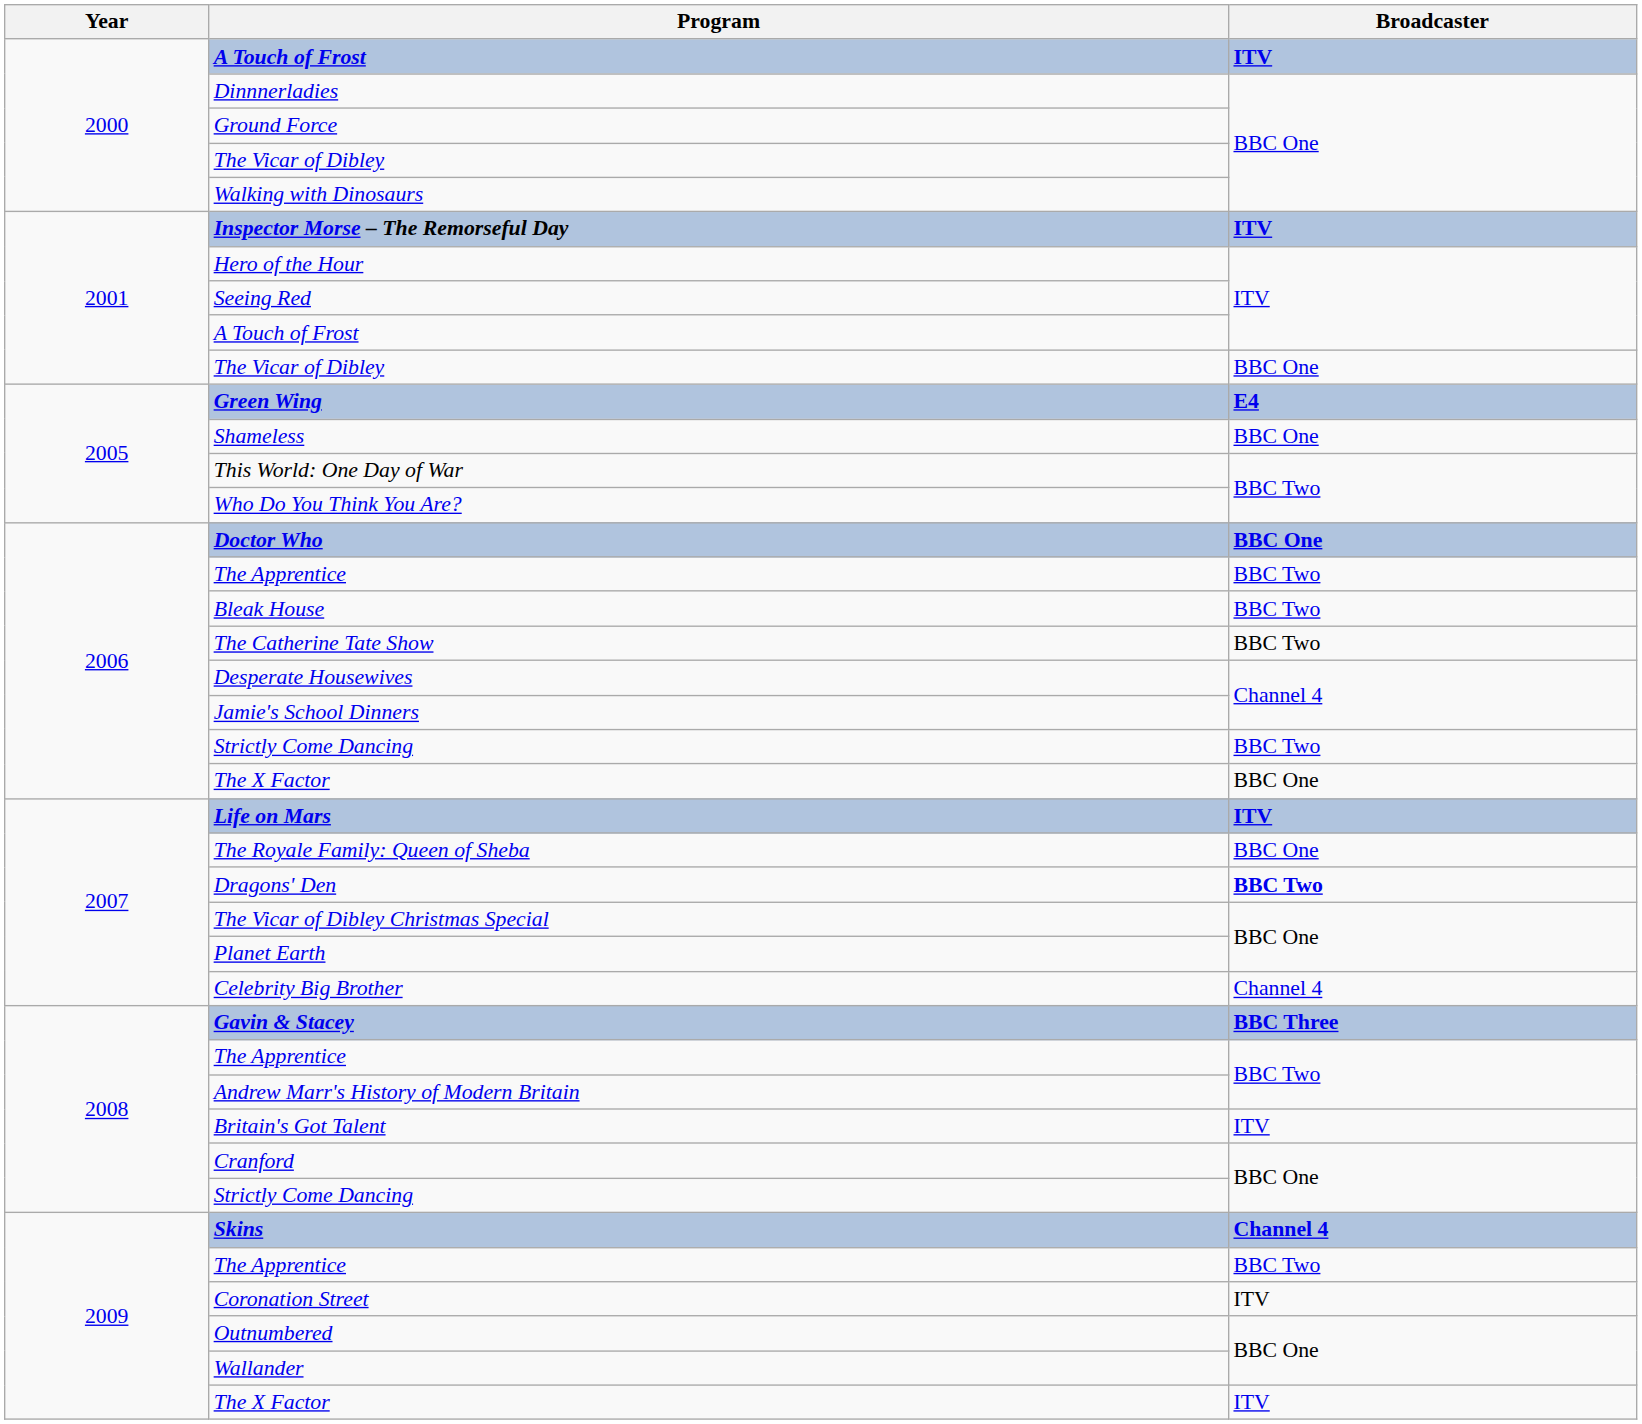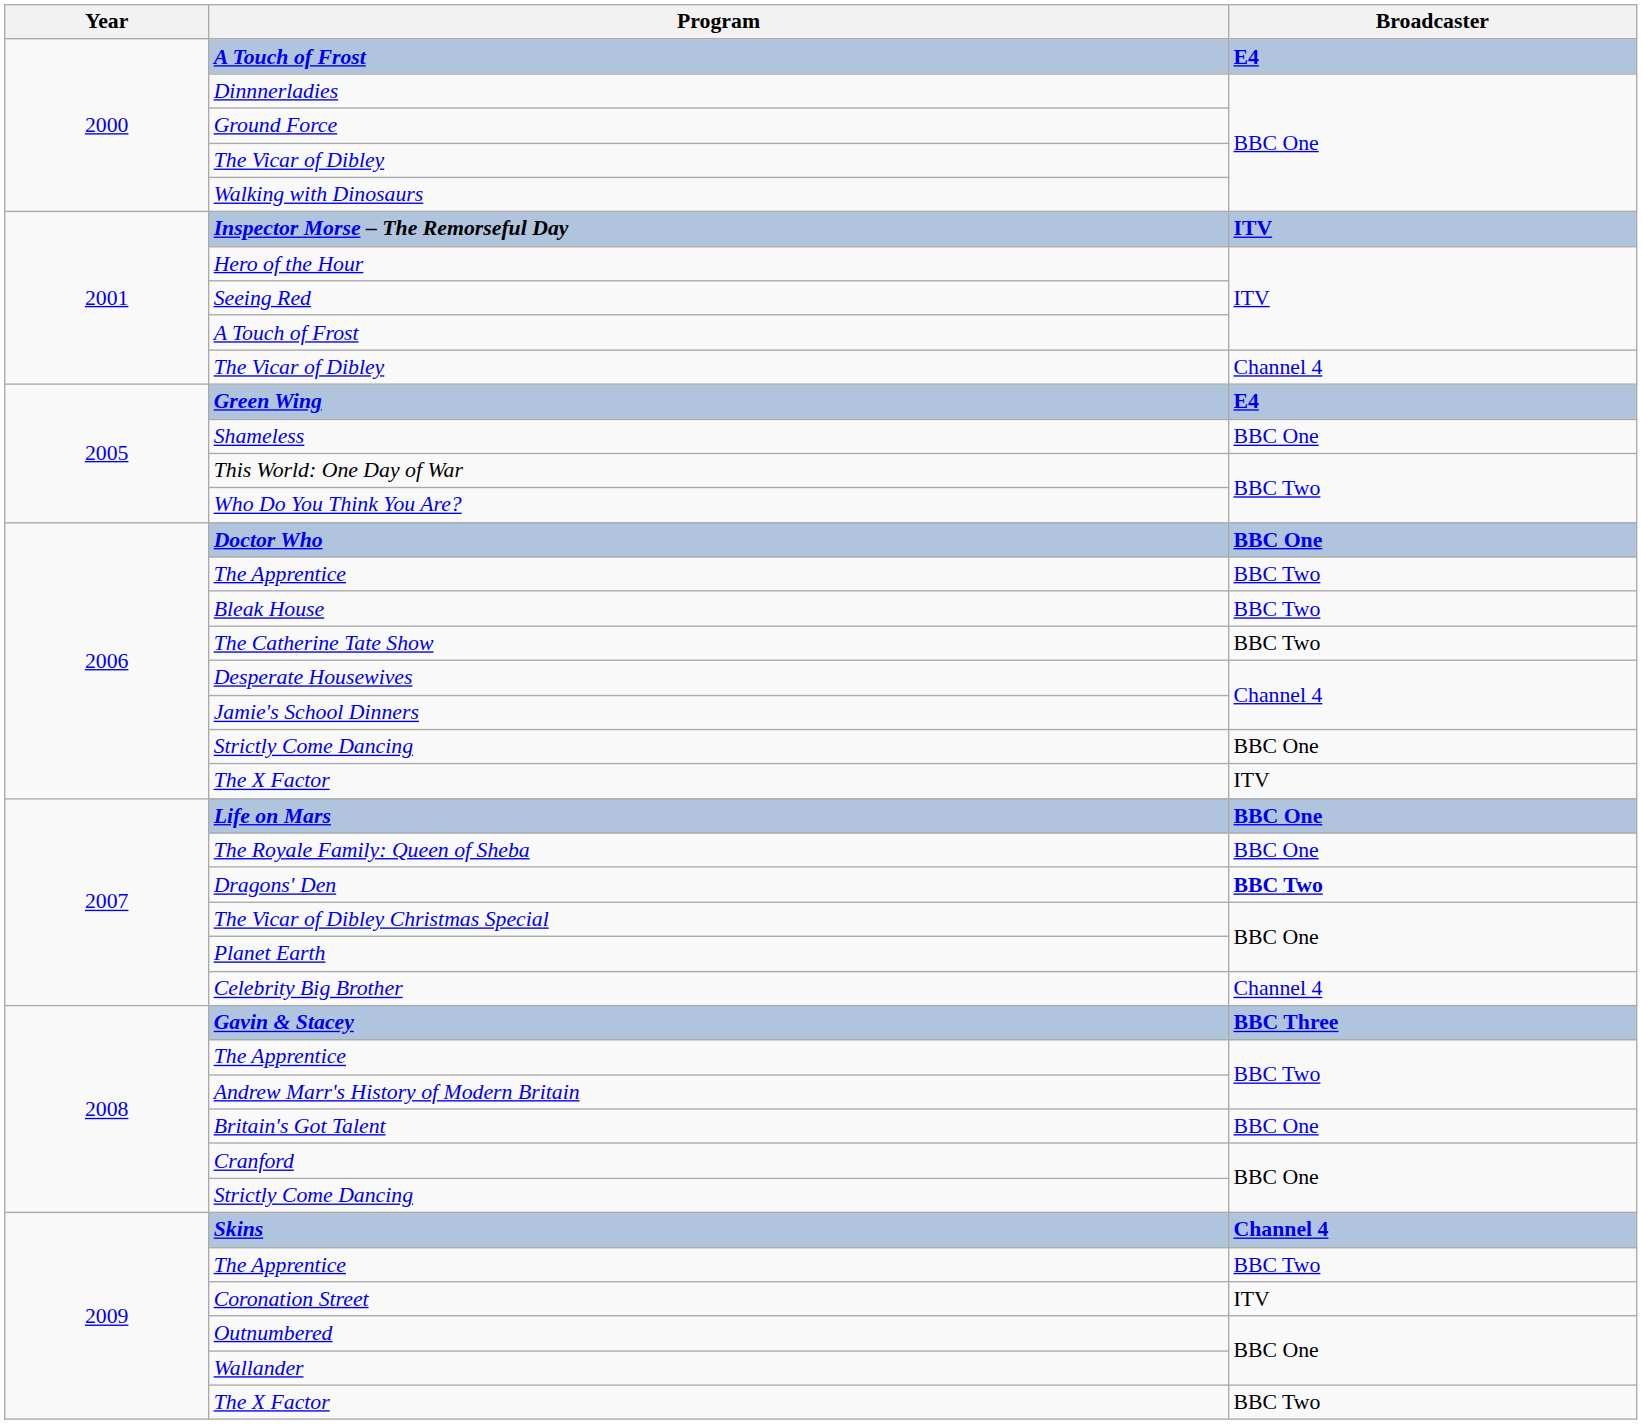2000 / A Touch of Frost | Broadcaster: ITV -> E4
2001 / The Vicar of Dibley | Broadcaster: BBC One -> Channel 4
2006 / Strictly Come Dancing | Broadcaster: BBC Two -> BBC One
2006 / The X Factor | Broadcaster: BBC One -> ITV
Life on Mars | Broadcaster: ITV -> BBC One
Britain's Got Talent | Broadcaster: ITV -> BBC One
2009 / The X Factor | Broadcaster: ITV -> BBC Two
